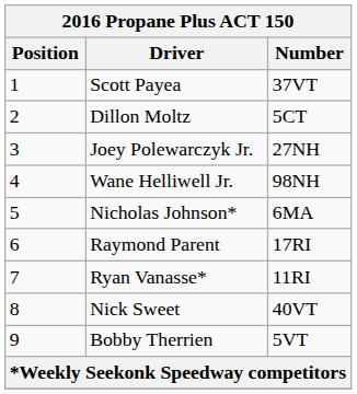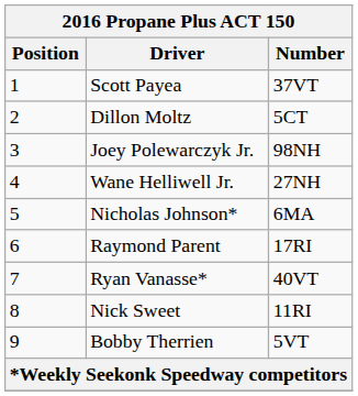Joey Polewarczyk Jr. | Number: 27NH -> 98NH
Wane Helliwell Jr. | Number: 98NH -> 27NH
Ryan Vanasse* | Number: 11RI -> 40VT
Nick Sweet | Number: 40VT -> 11RI
